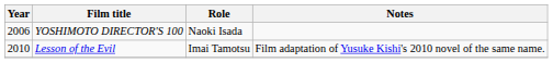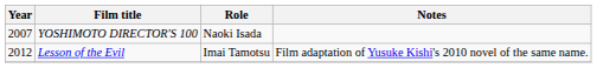YOSHIMOTO DIRECTOR'S 100 | Year: 2006 -> 2007
Lesson of the Evil | Year: 2010 -> 2012
